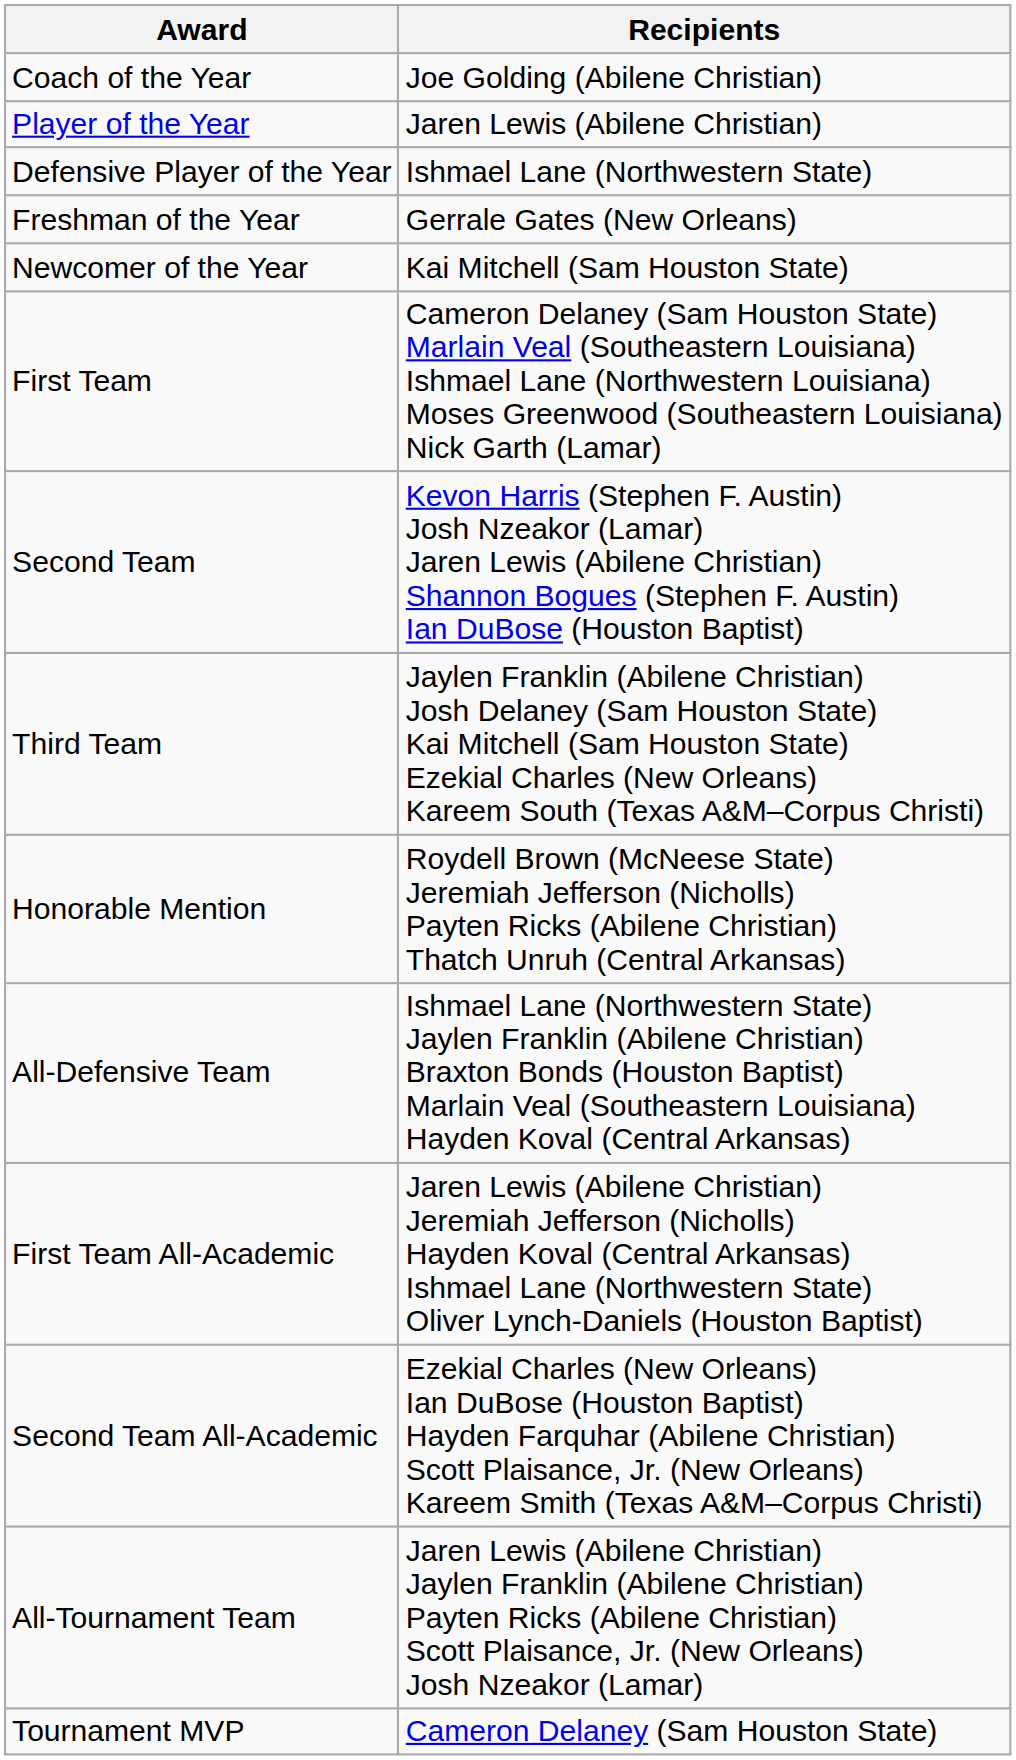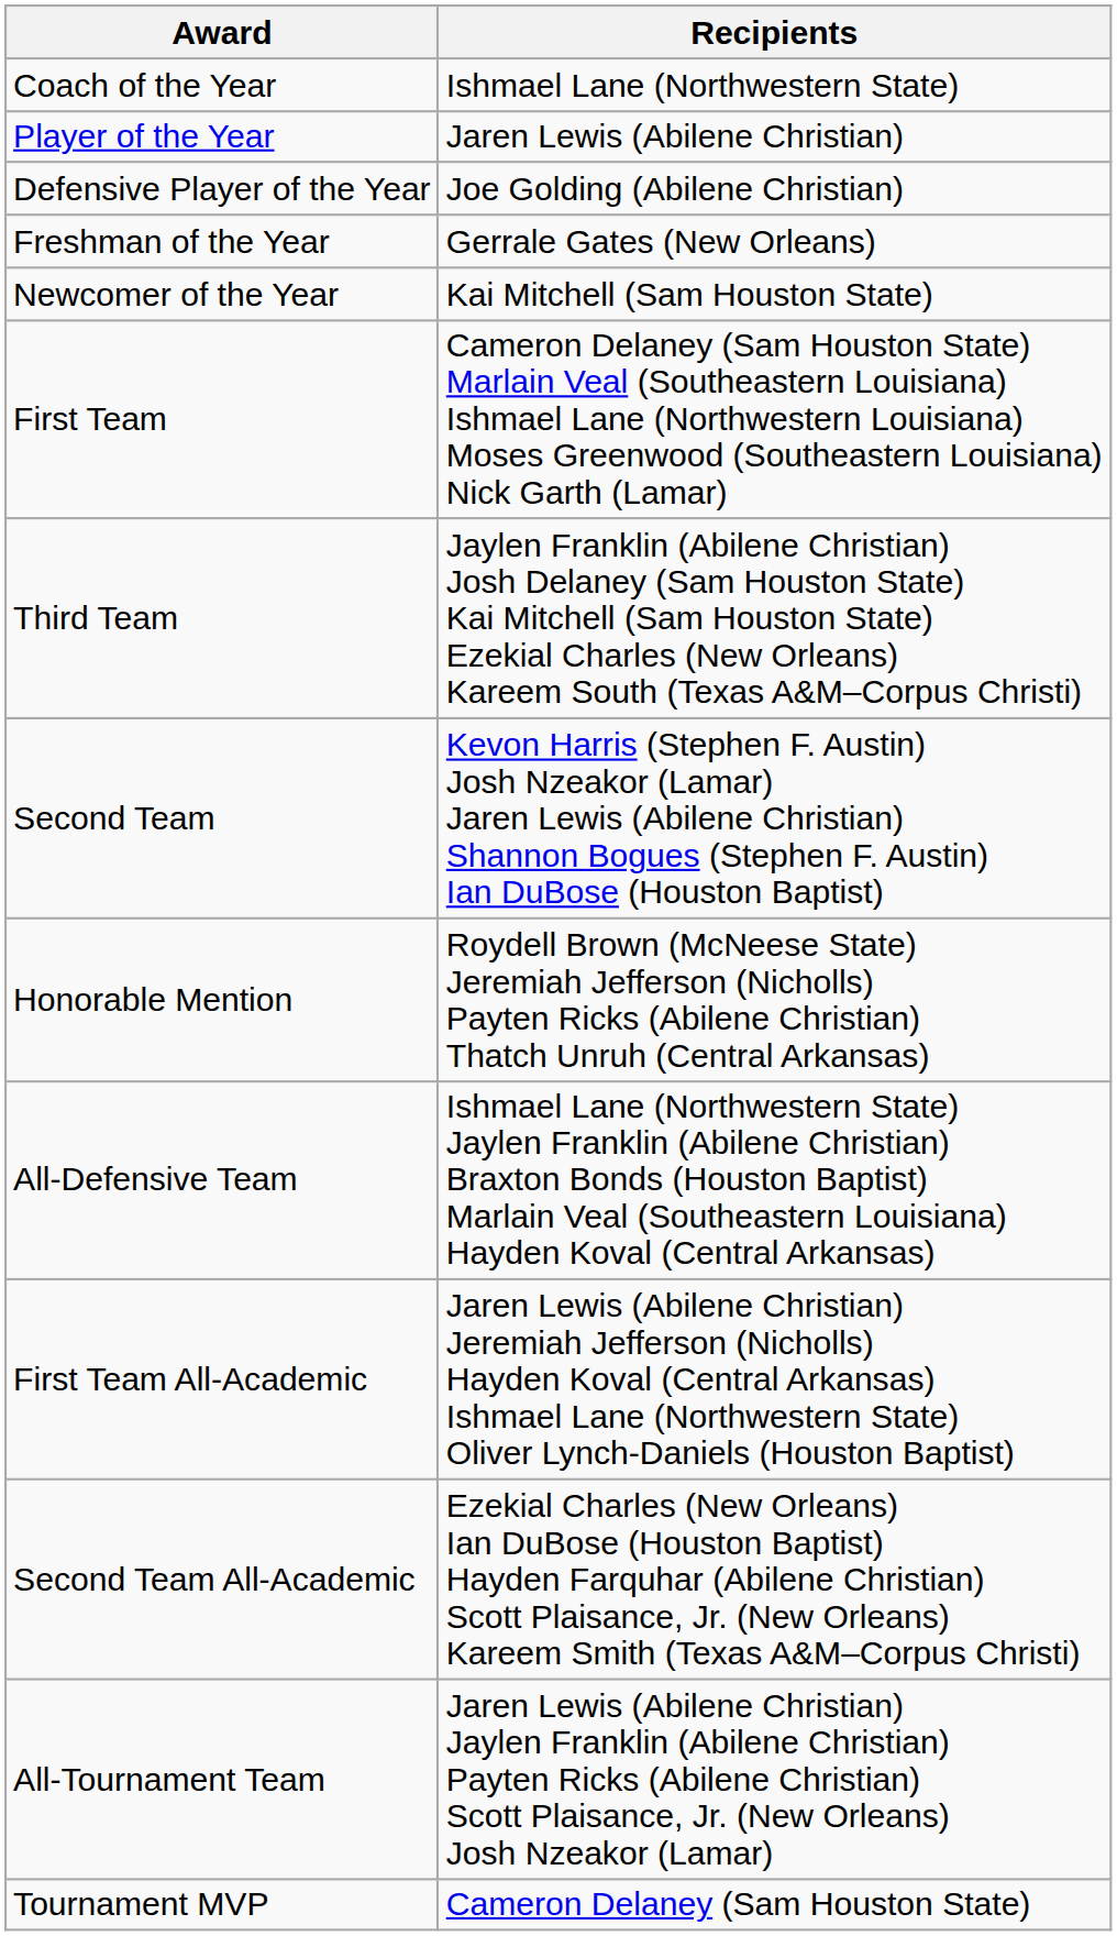Coach of the Year | Recipients: Joe Golding (Abilene Christian) -> Ishmael Lane (Northwestern State)
Defensive Player of the Year | Recipients: Ishmael Lane (Northwestern State) -> Joe Golding (Abilene Christian)
rows swapped: Second Team <-> Third Team
